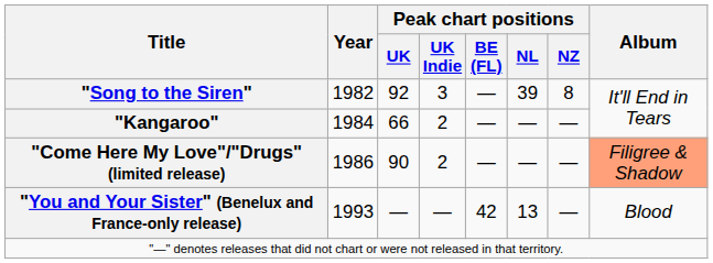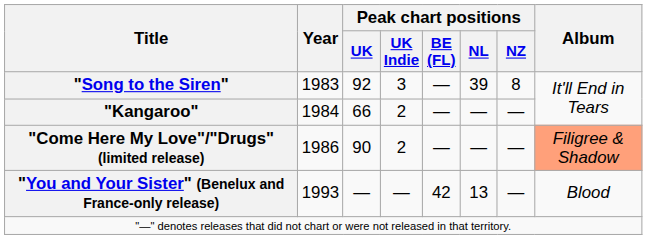"Song to the Siren" | Year: 1982 -> 1983
